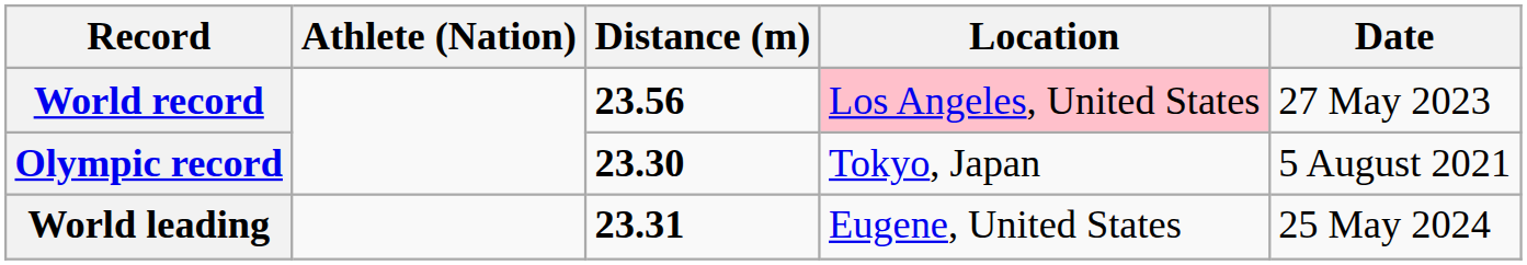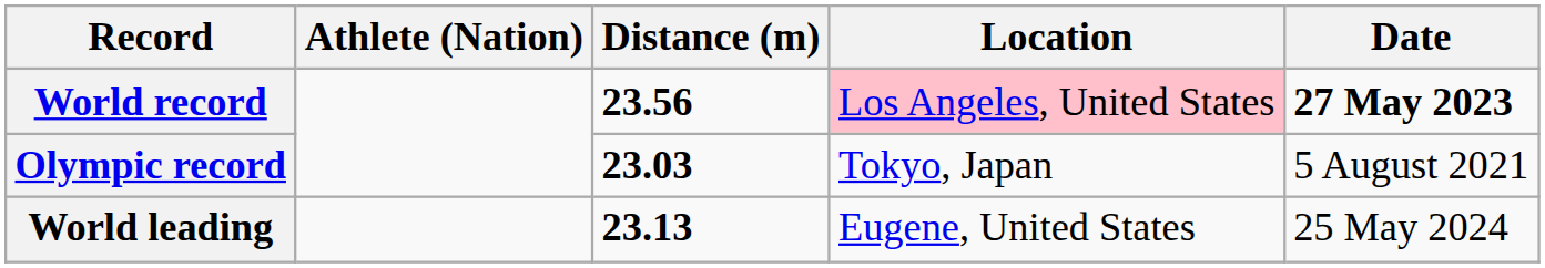World record | Date: normal -> bold
Olympic record | Distance (m): 23.30 -> 23.03
World leading | Distance (m): 23.31 -> 23.13
